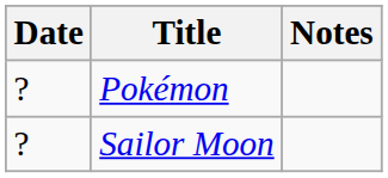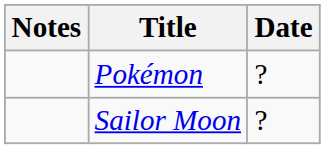columns swapped: Date <-> Notes
